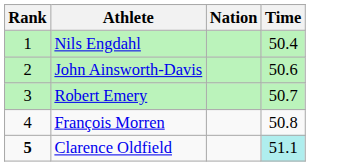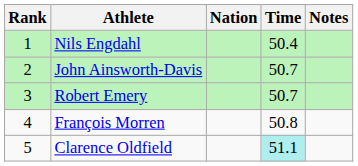+ column: Notes
John Ainsworth-Davis | Time: 50.6 -> 50.7
Clarence Oldfield | Rank: bold -> normal
